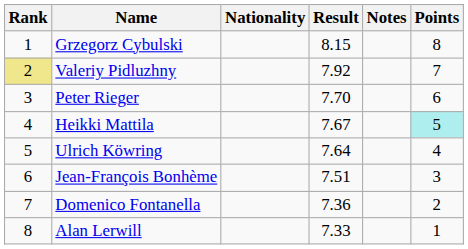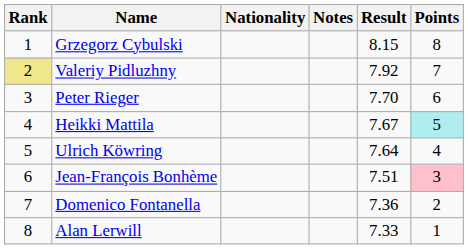columns swapped: Result <-> Notes
Jean-François Bonhème | Points: no background -> pink background
